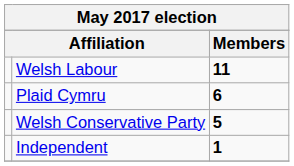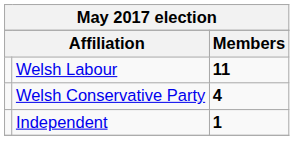- row: Plaid Cymru | 6
Welsh Conservative Party | Members: 5 -> 4
